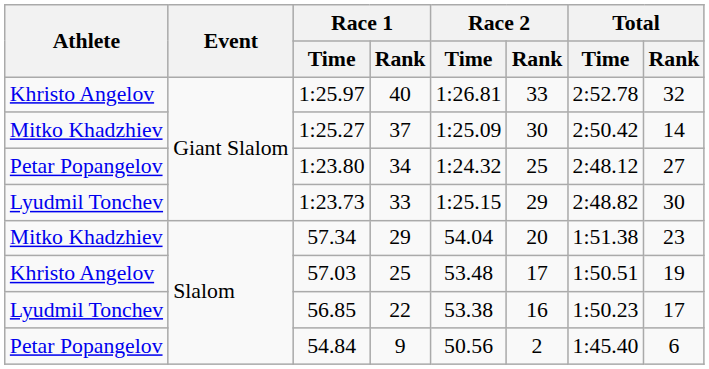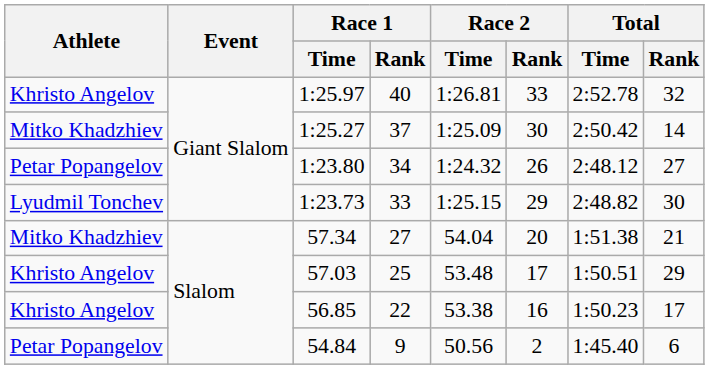1:23.80 | Race 2 / Rank: 25 -> 26
57.34 | Race 1 / Rank: 29 -> 27
57.34 | Total / Rank: 23 -> 21
57.03 | Total / Rank: 19 -> 29
56.85 | Athlete: Lyudmil Tonchev -> Khristo Angelov
